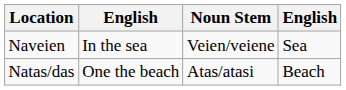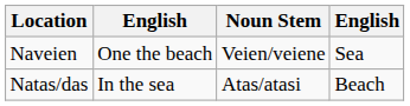Naveien | column 2: In the sea -> One the beach
Natas/das | column 2: One the beach -> In the sea
